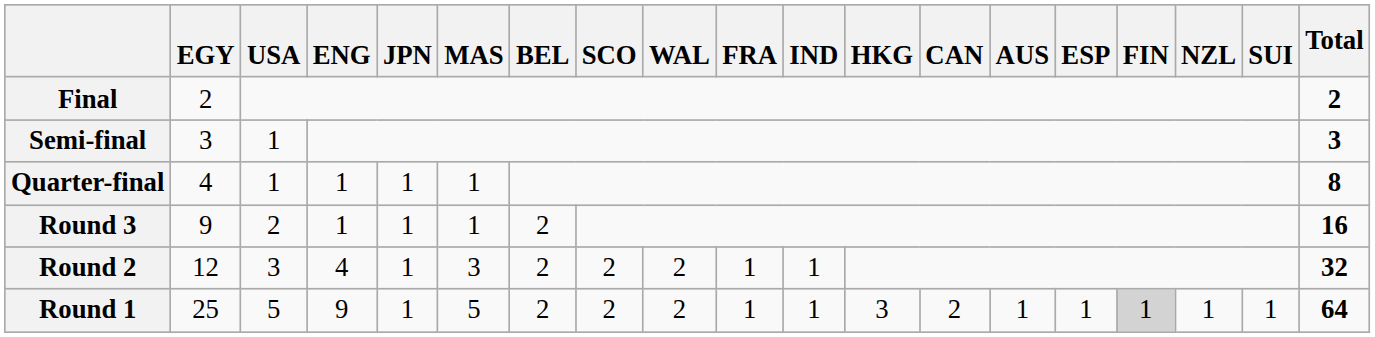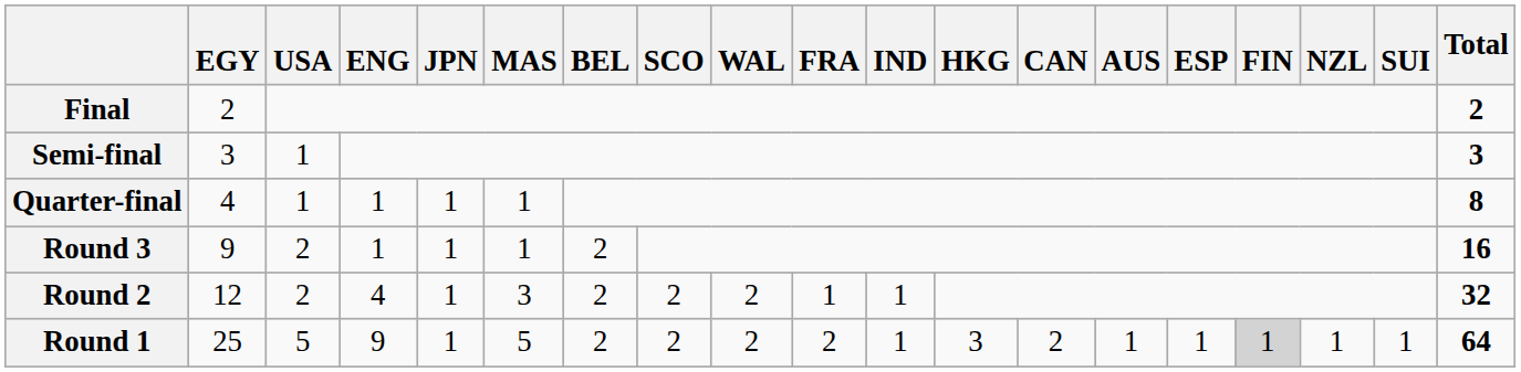Round 2 | USA: 3 -> 2
Round 1 | FRA: 1 -> 2
